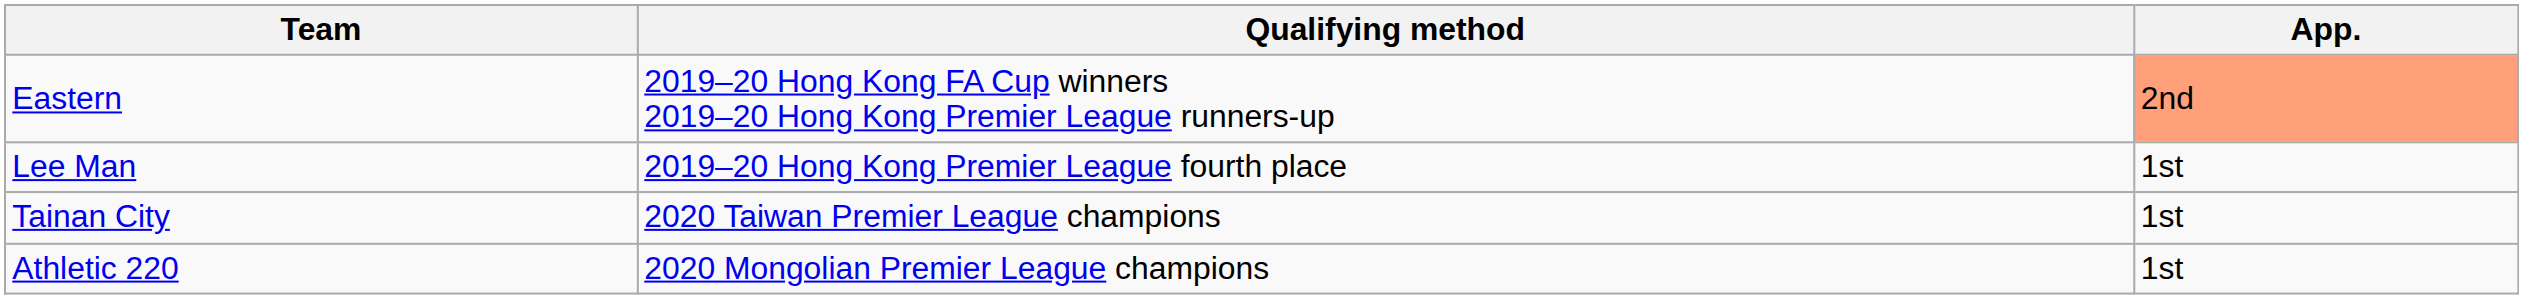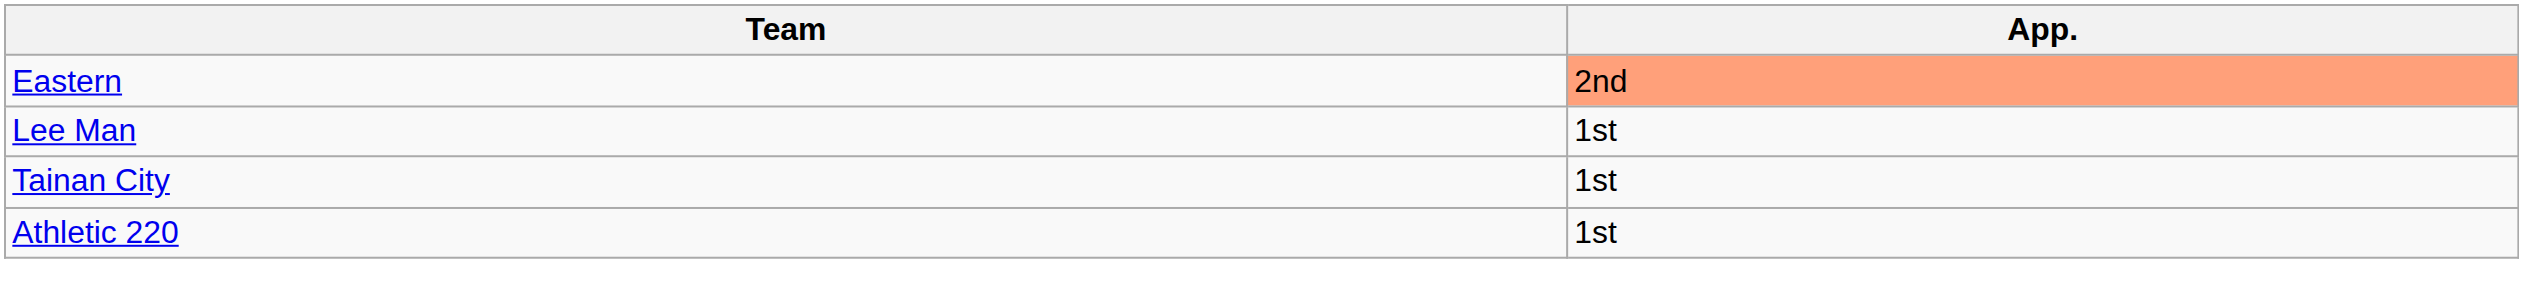- column: Qualifying method | 2019–20 Hong Kong FA Cup winners 2019–20 Hong Kong Premier League runners-up | 2019–20 Hong Kong Premier League fourth place | 2020 Taiwan Premier League champions | 2020 Mongolian Premier League champions
